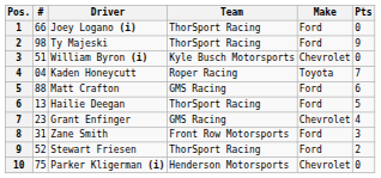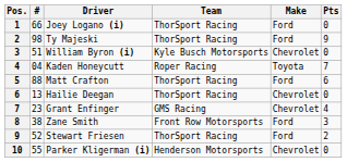Matt Crafton | Team: GMS Racing -> ThorSport Racing
Hailie Deegan | Make: Ford -> Chevrolet
Hailie Deegan | Pts: 5 -> 0
Zane Smith | #: 31 -> 38
Parker Kligerman (i) | #: 75 -> 55
